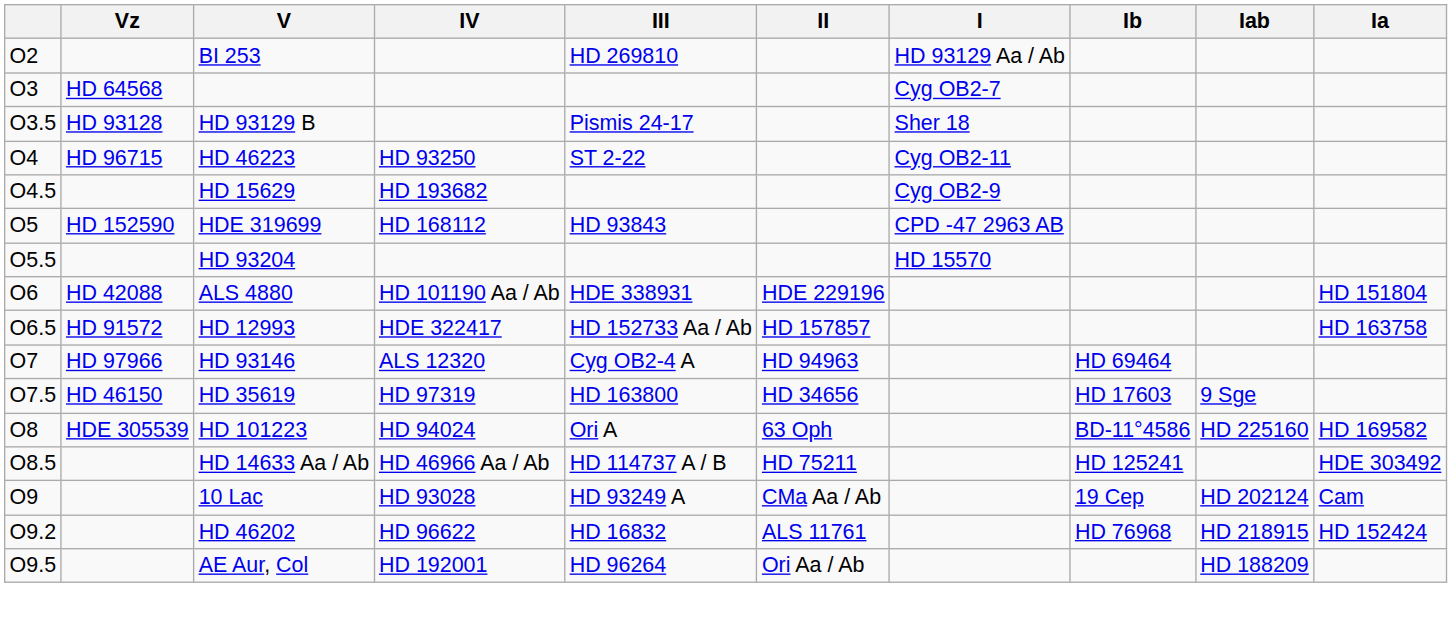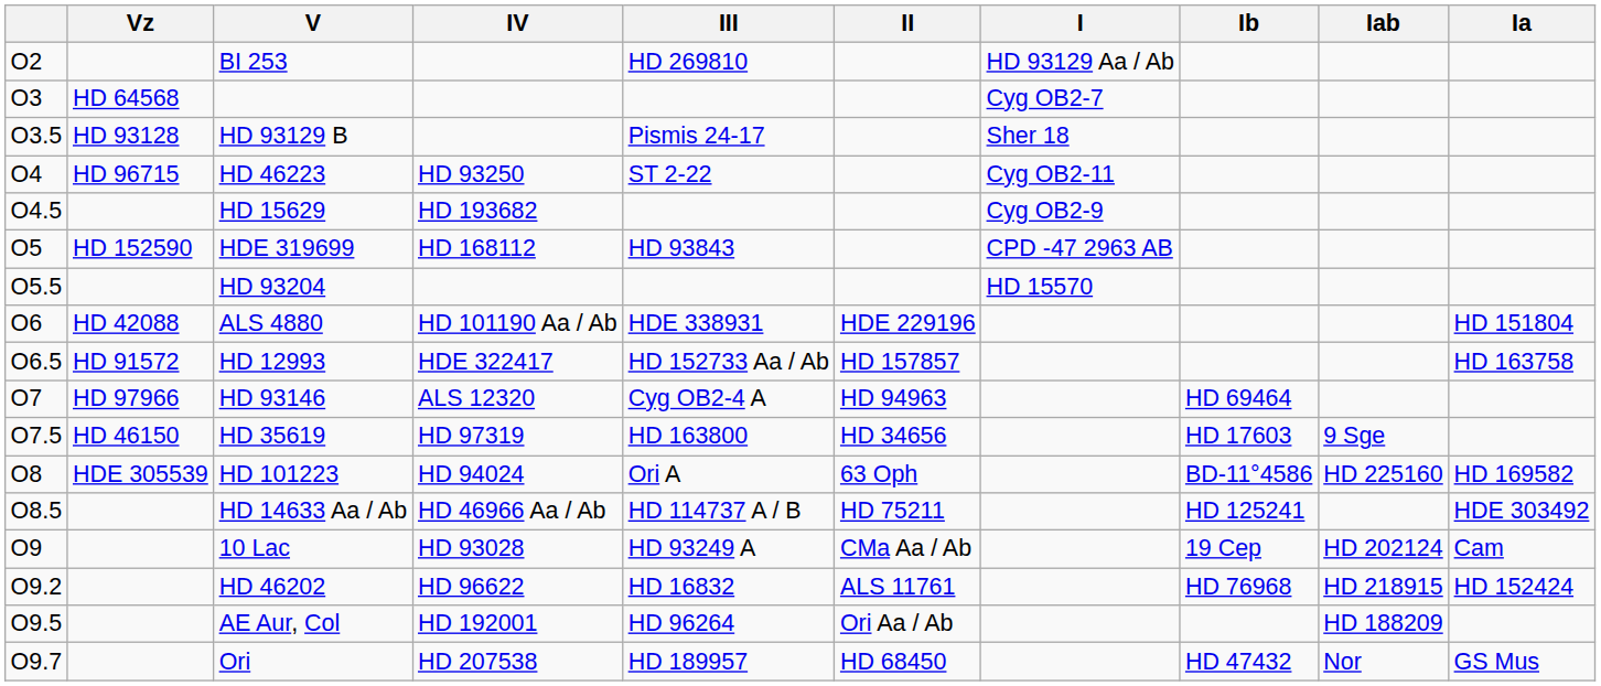+ row: O9.7 | Ori | HD 207538 | HD 189957 | HD 68450 | HD 47432 | Nor | GS Mus
